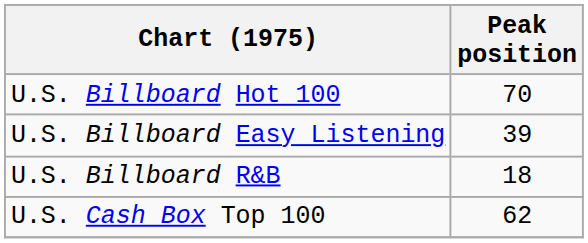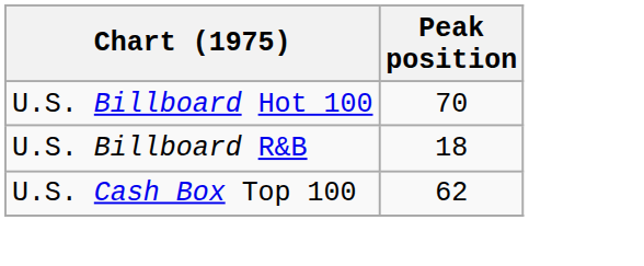- row: U.S. Billboard Easy Listening | 39
